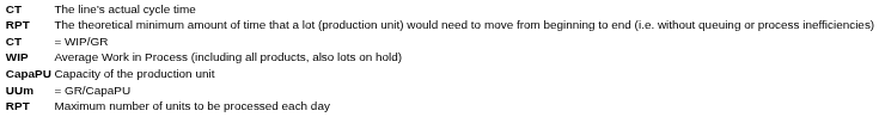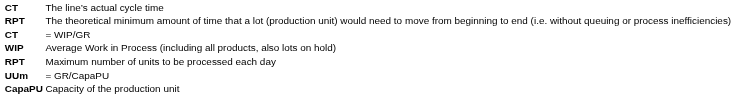rows swapped: Maximum number of units to be processed each day <-> Capacity of the production unit
